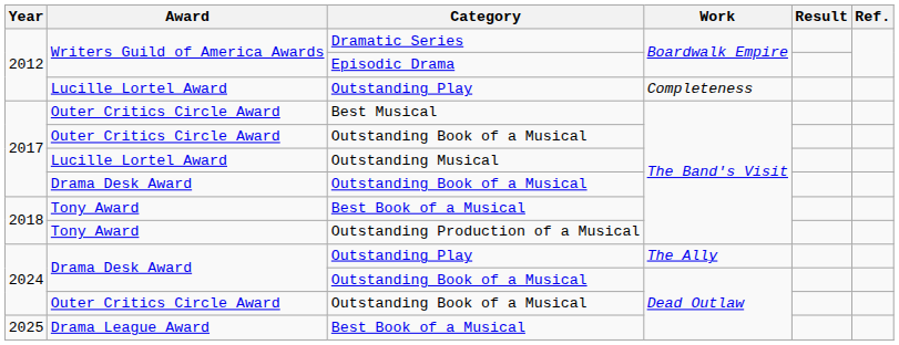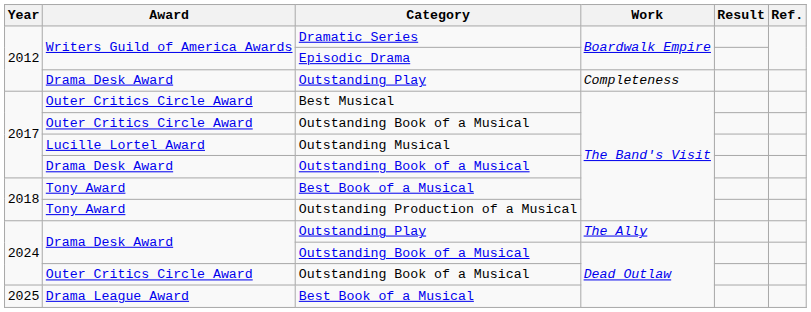2012 / Outstanding Play | Award: Lucille Lortel Award -> Drama Desk Award
